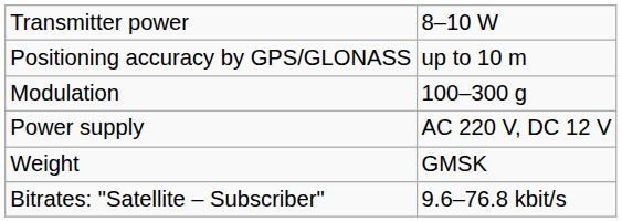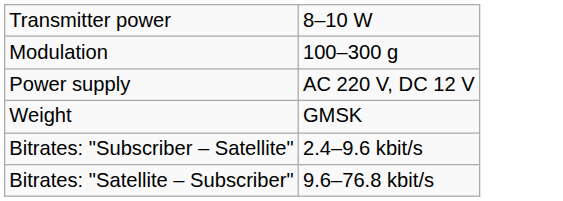- row: Positioning accuracy by GPS/GLONASS | up to 10 m
+ row: Bitrates: "Subscriber – Satellite" | 2.4–9.6 kbit/s
